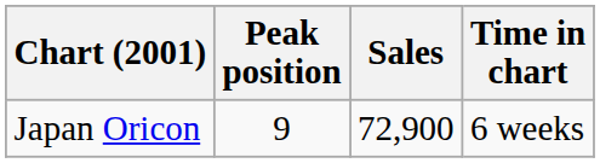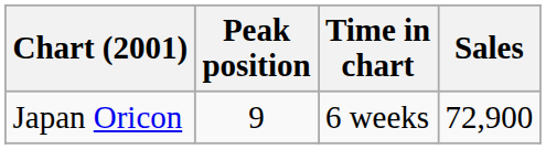columns swapped: Sales <-> Time in chart
